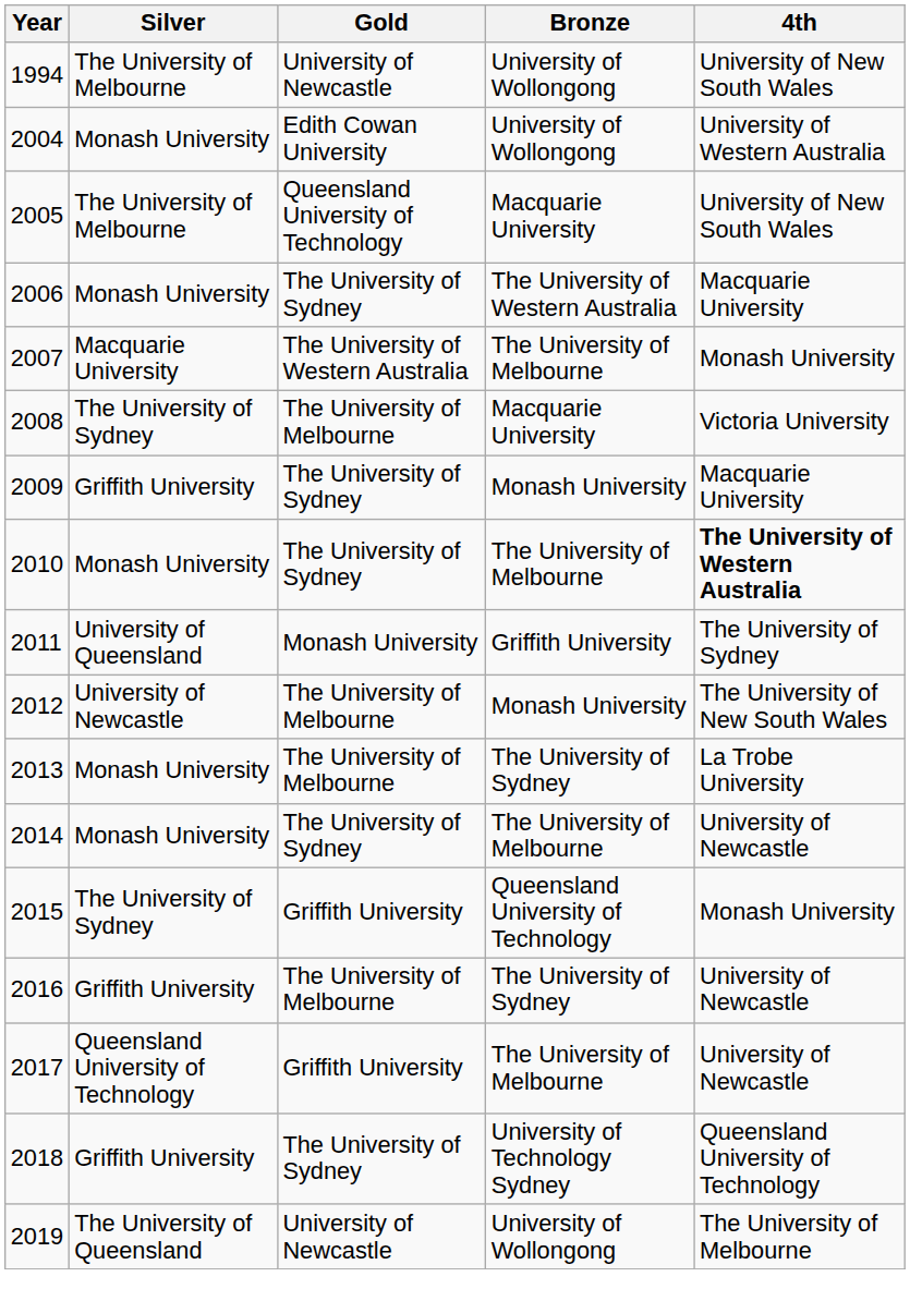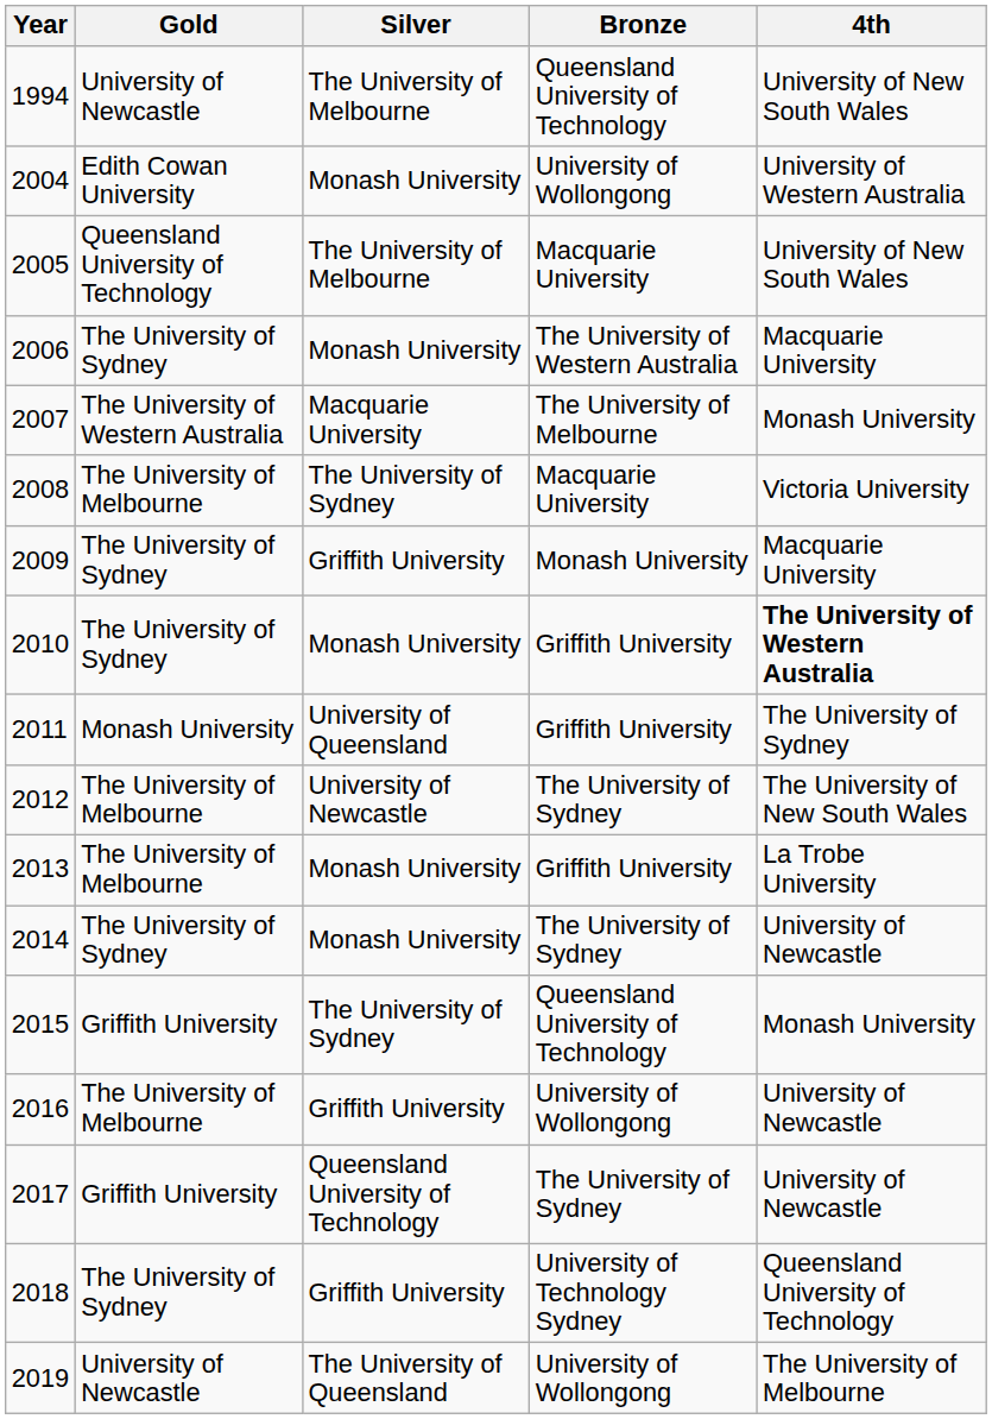columns swapped: Gold <-> Silver
1994 | Bronze: University of Wollongong -> Queensland University of Technology
2010 | Bronze: The University of Melbourne -> Griffith University
2012 | Bronze: Monash University -> The University of Sydney
2013 | Bronze: The University of Sydney -> Griffith University
2014 | Bronze: The University of Melbourne -> The University of Sydney
2016 | Bronze: The University of Sydney -> University of Wollongong
2017 | Bronze: The University of Melbourne -> The University of Sydney
